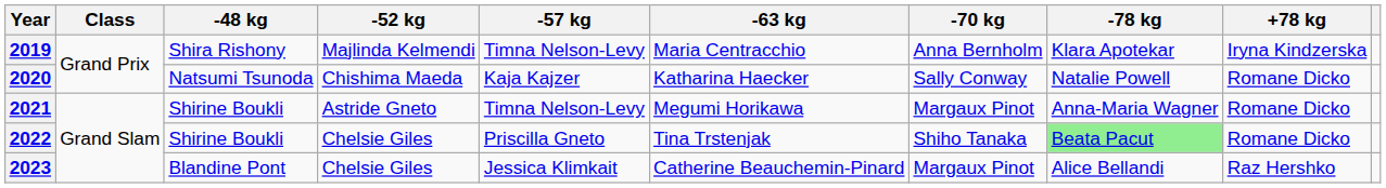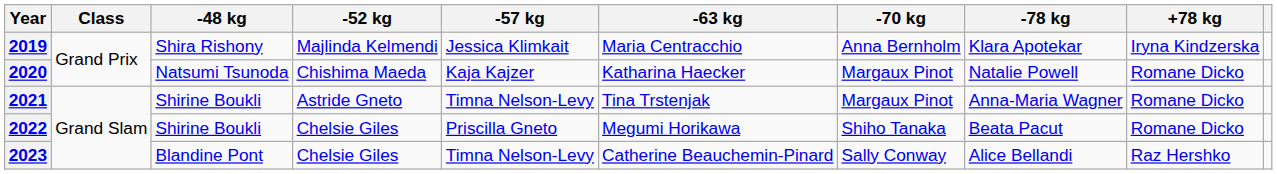2019 | -57 kg: Timna Nelson-Levy -> Jessica Klimkait
2020 | -70 kg: Sally Conway -> Margaux Pinot
2021 | -63 kg: Megumi Horikawa -> Tina Trstenjak
2022 | -63 kg: Tina Trstenjak -> Megumi Horikawa
2022 | -78 kg: lightgreen background -> no background
2023 | -57 kg: Jessica Klimkait -> Timna Nelson-Levy
2023 | -70 kg: Margaux Pinot -> Sally Conway
